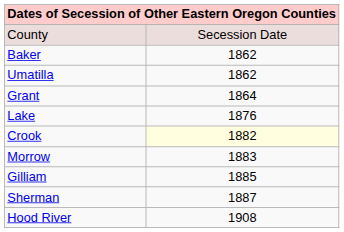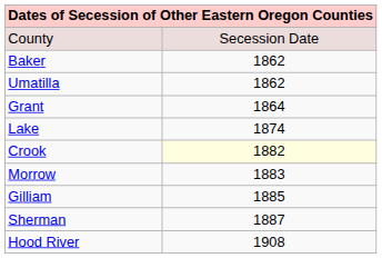Lake | column 2: 1876 -> 1874
